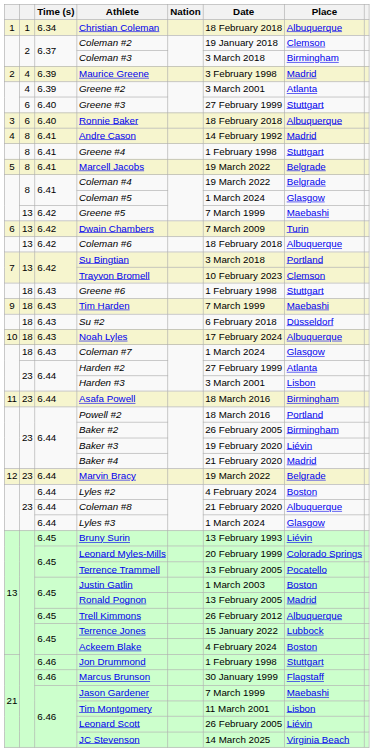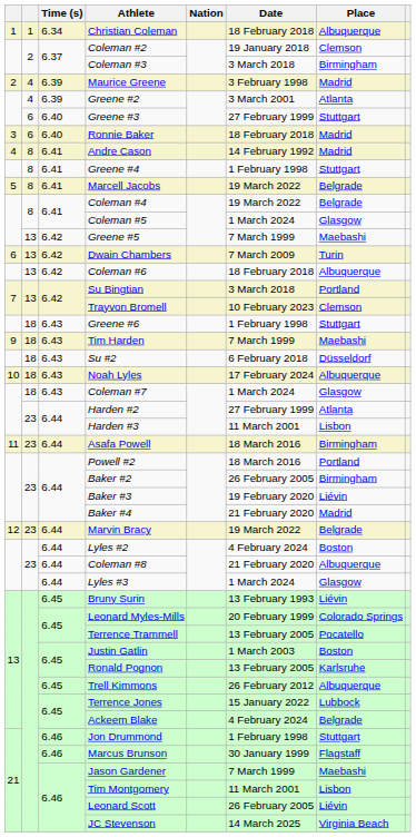Ronnie Baker | Place: Albuquerque -> Madrid
Harden #3 | Date: 3 March 2001 -> 11 March 2001
Ronald Pognon | Place: Madrid -> Karlsruhe
Ackeem Blake | Place: Boston -> Belgrade
